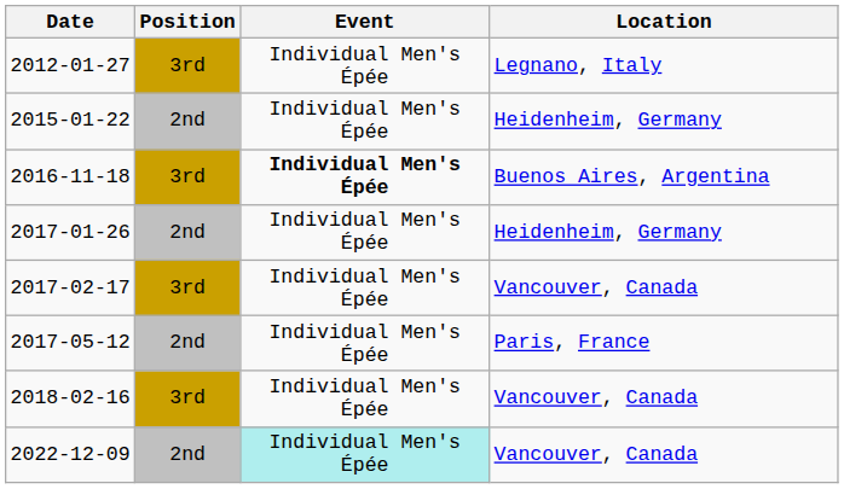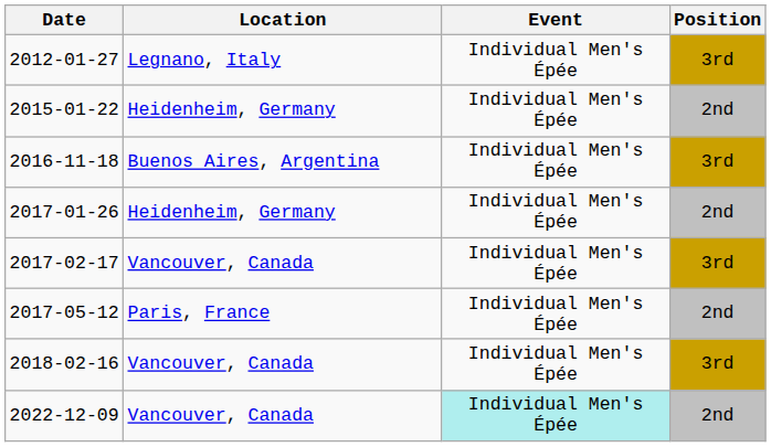columns swapped: Location <-> Position
2016-11-18 | Event: bold -> normal
